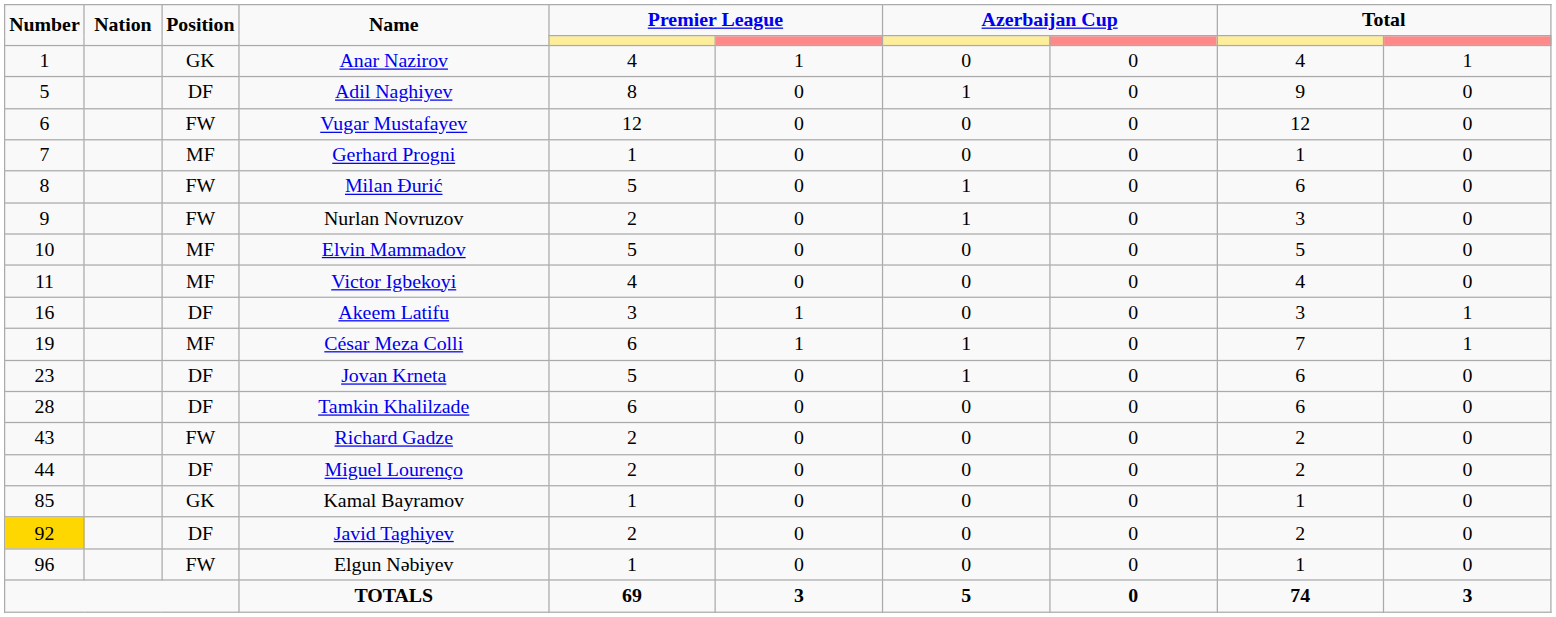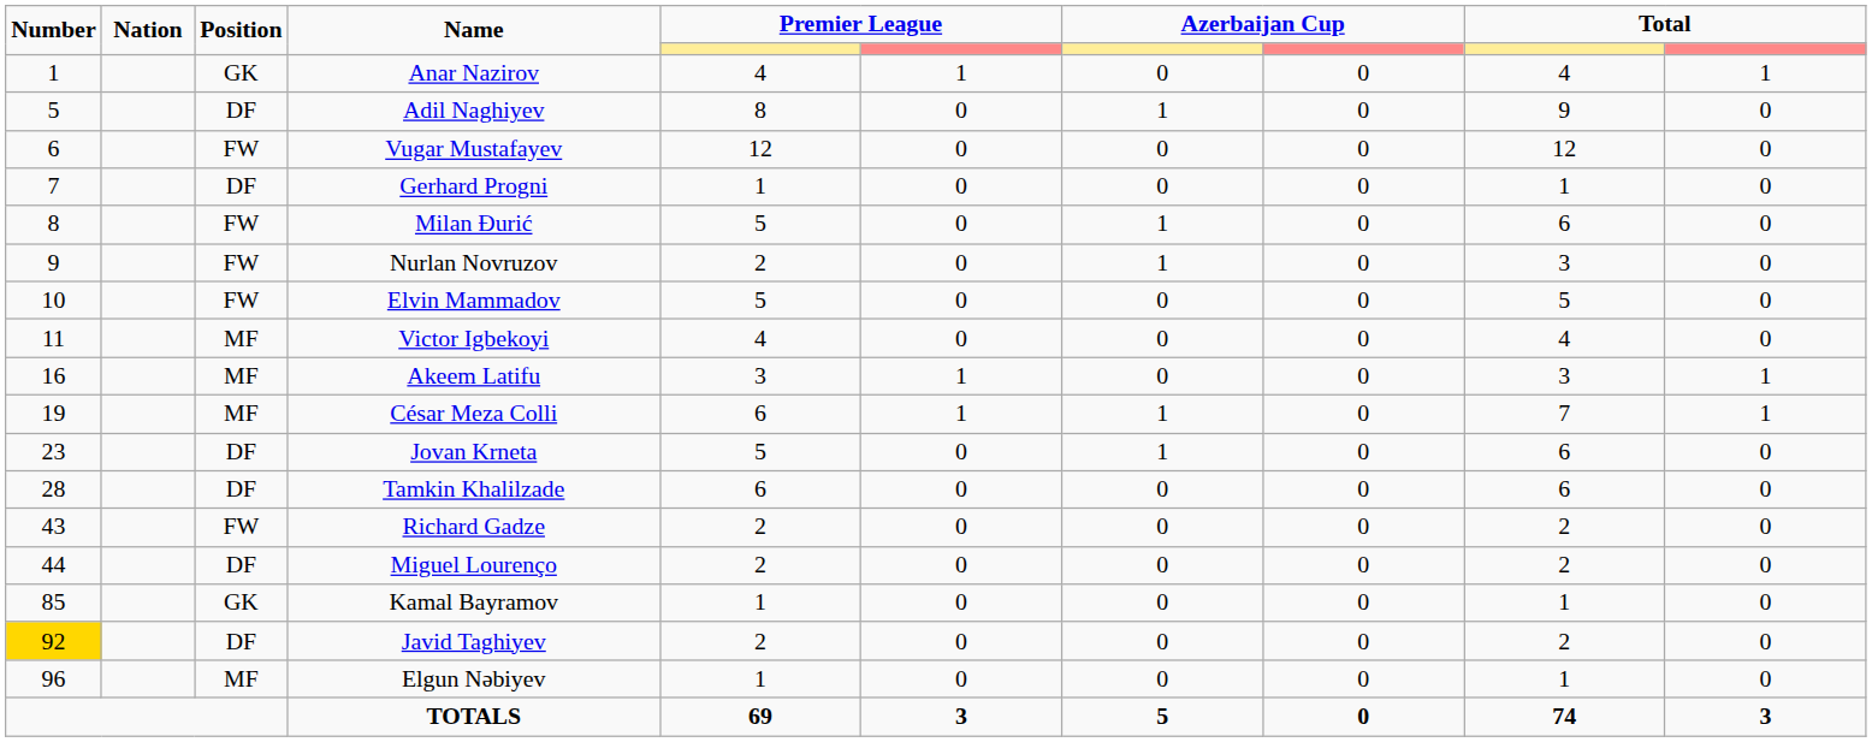Gerhard Progni | Position: MF -> DF
Elvin Mammadov | Position: MF -> FW
Akeem Latifu | Position: DF -> MF
Elgun Nəbiyev | Position: FW -> MF
